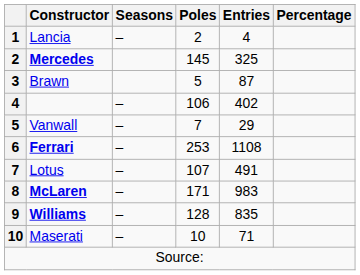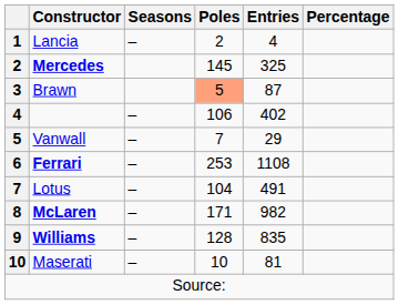Brawn | Poles: no background -> lightsalmon background
Lotus | Poles: 107 -> 104
McLaren | Entries: 983 -> 982
Maserati | Entries: 71 -> 81
